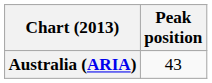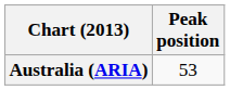Australia (ARIA) | Peak position: 43 -> 53
